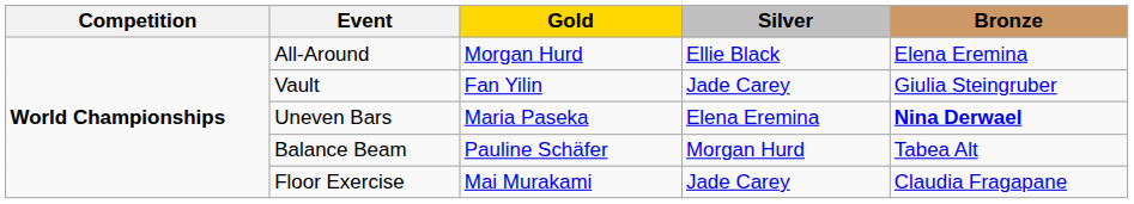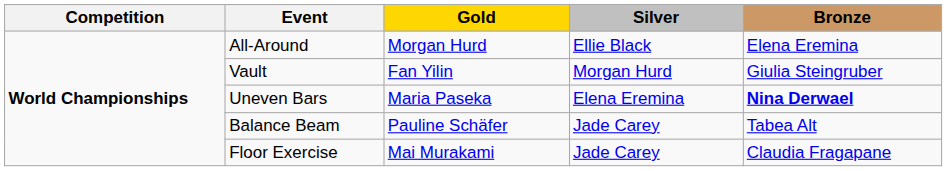Vault | Silver: Jade Carey -> Morgan Hurd
Balance Beam | Silver: Morgan Hurd -> Jade Carey
